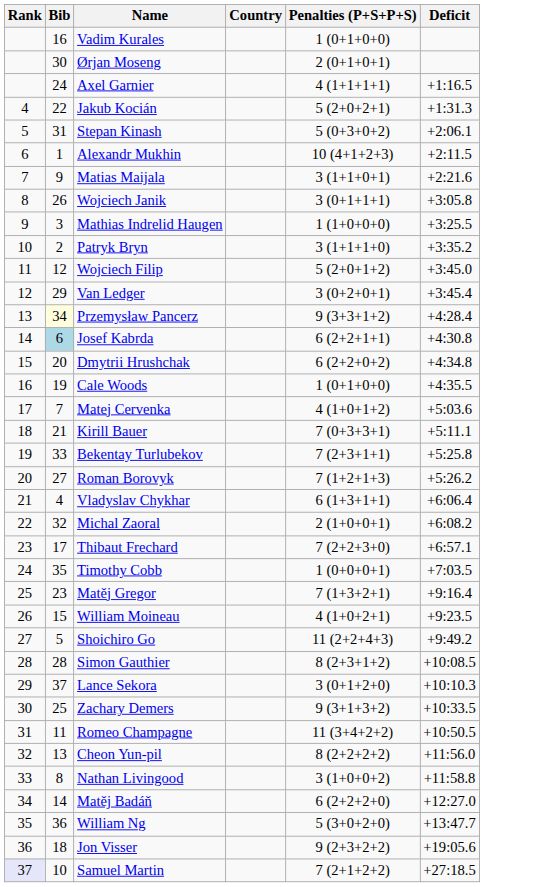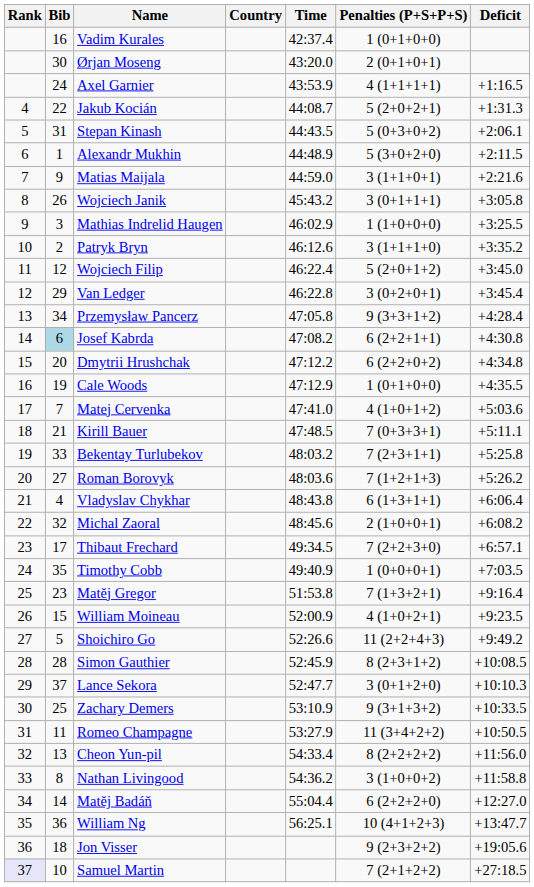+ column: Time | 42:37.4 | 43:20.0 | 43:53.9 | 44:08.7 | 44:43.5 | 44:48.9 | 44:59.0 | 45:43.2 | 46:02.9 | 46:12.6 | 46:22.4 | 46:22.8 | 47:05.8 | 47:08.2 | 47:12.2 | 47:12.9 | 47:41.0 | 47:48.5 | 48:03.2 | 48:03.6 | 48:43.8 | 48:45.6 | 49:34.5 | 49:40.9 | 51:53.8 | 52:00.9 | 52:26.6 | 52:45.9 | 52:47.7 | 53:10.9 | 53:27.9 | 54:33.4 | 54:36.2 | 55:04.4 | 56:25.1
Alexandr Mukhin | Penalties (P+S+P+S): 10 (4+1+2+3) -> 5 (3+0+2+0)
Przemysław Pancerz | Bib: lightyellow background -> no background
William Ng | Penalties (P+S+P+S): 5 (3+0+2+0) -> 10 (4+1+2+3)
